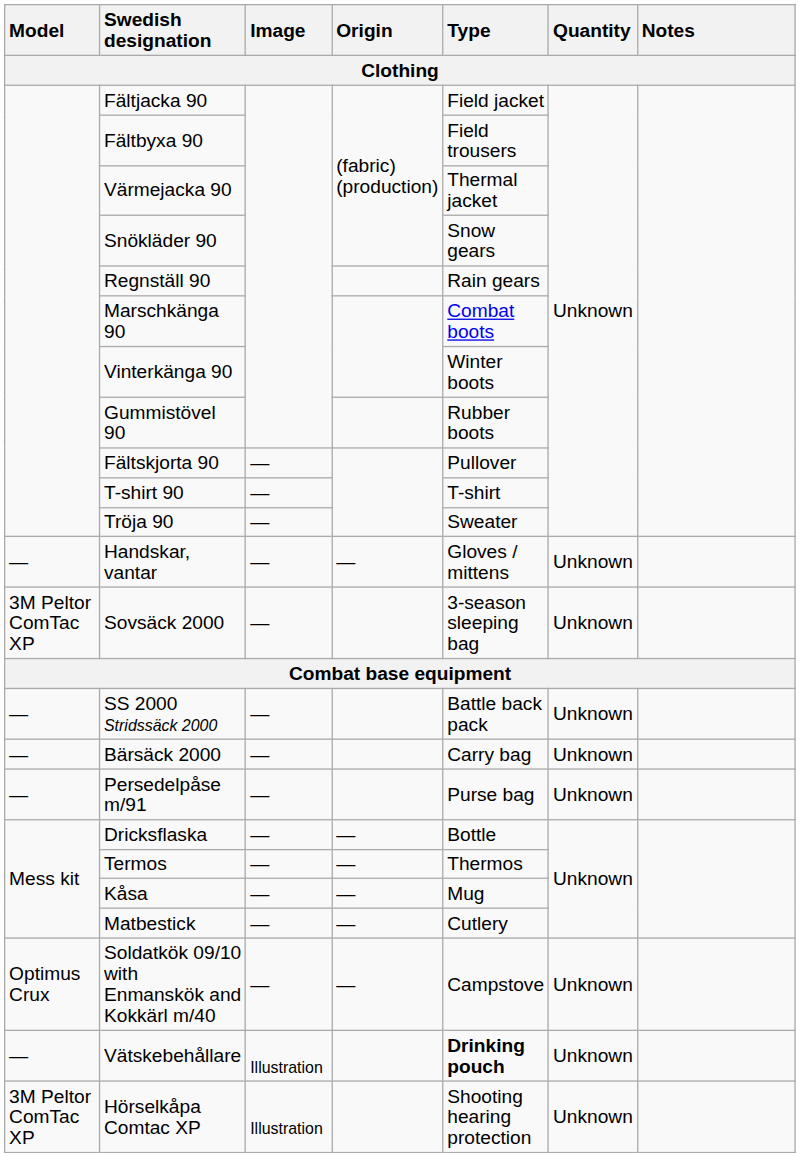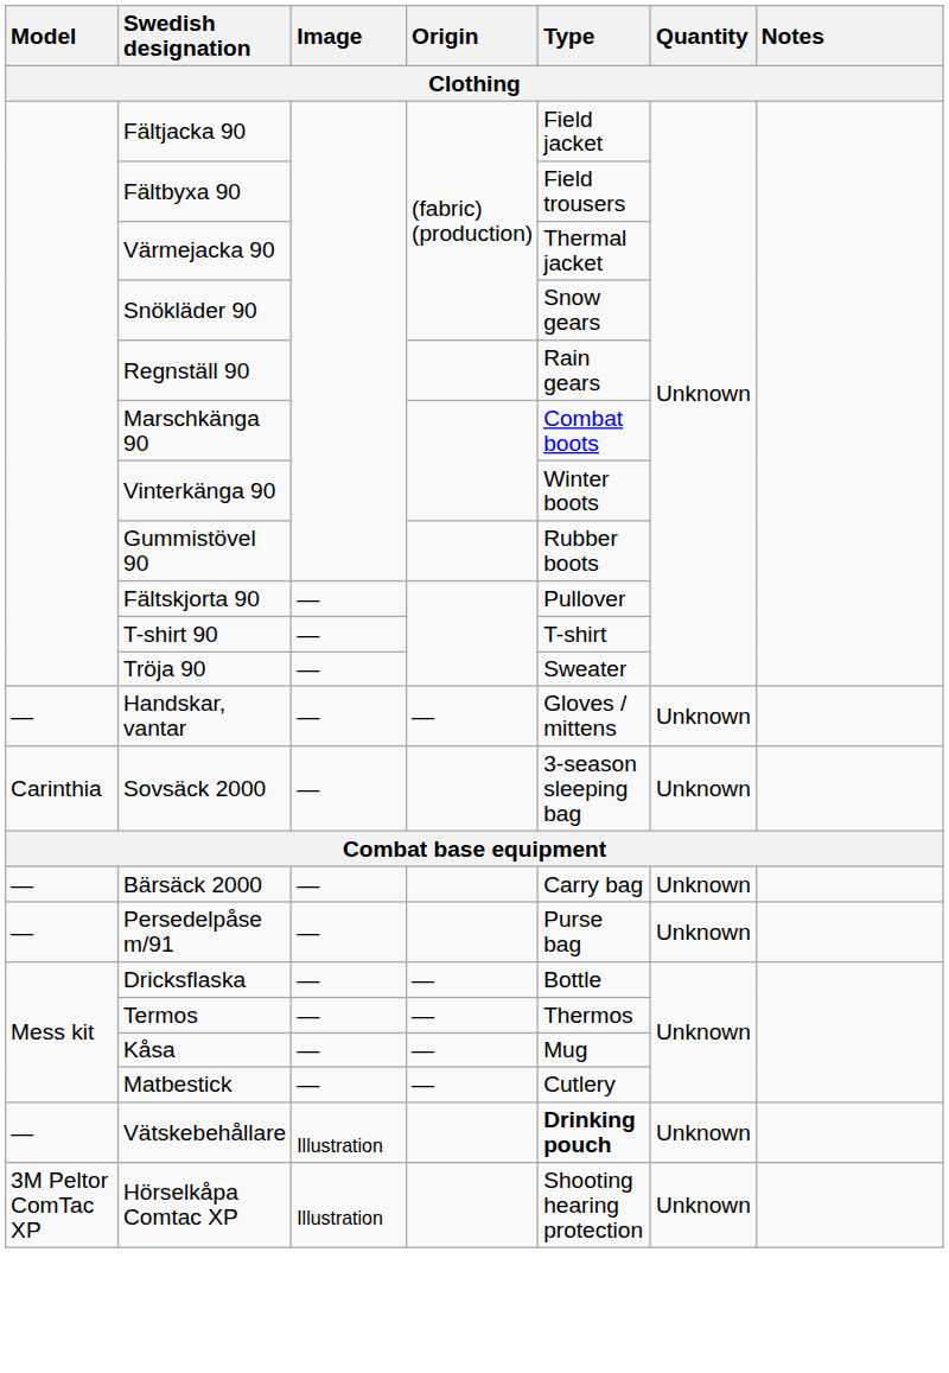Sovsäck 2000 | Model: 3M Peltor ComTac XP -> Carinthia
- row: — | SS 2000 Stridssäck 2000 | — | Battle back pack | Unknown
- row: Optimus Crux | Soldatkök 09/10 with Enmanskök and Kokkärl m/40 | — | — | Campstove | Unknown
